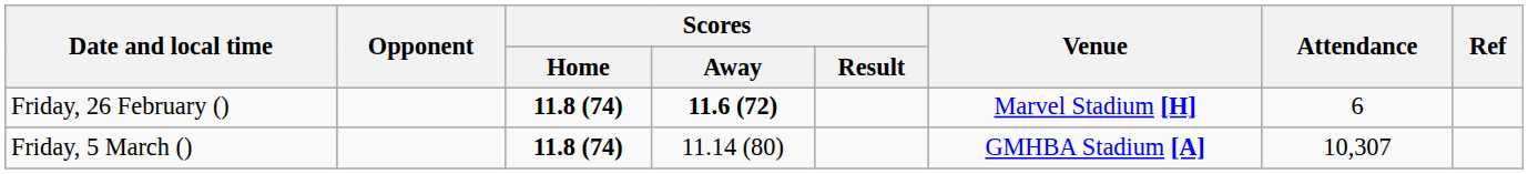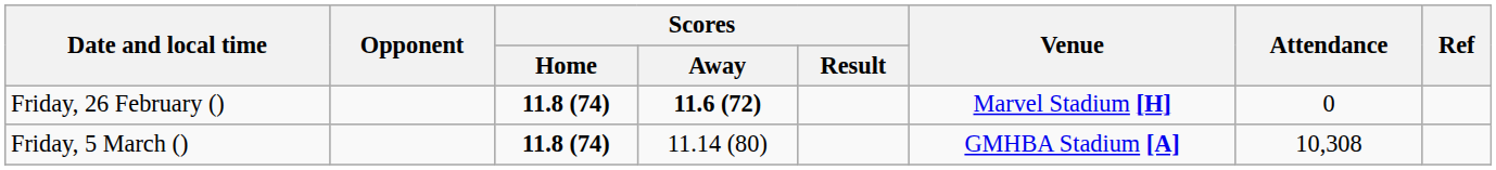Friday, 26 February () | Attendance: 6 -> 0
Friday, 5 March () | Attendance: 10,307 -> 10,308
